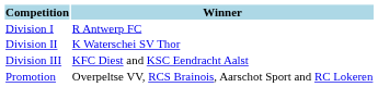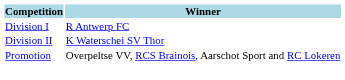- row: Division III | KFC Diest and KSC Eendracht Aalst
